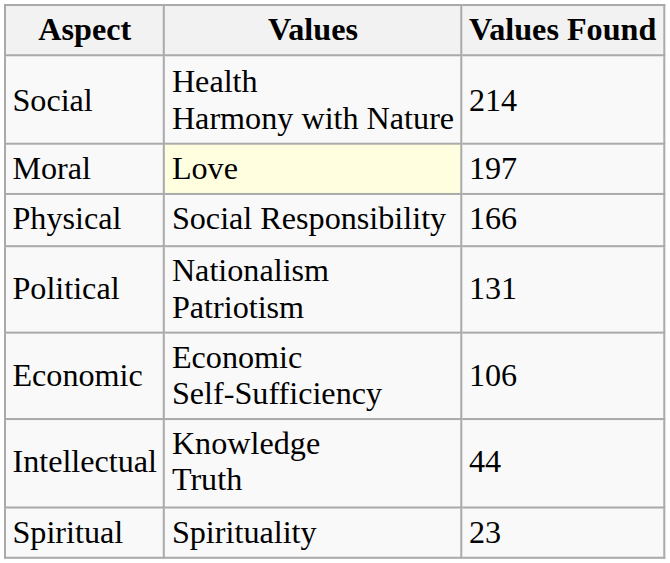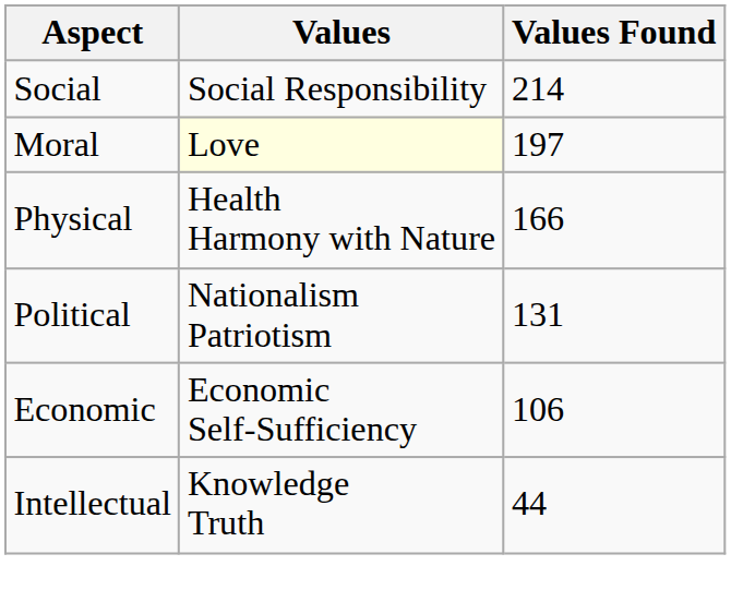Social | Values: Health Harmony with Nature -> Social Responsibility
Physical | Values: Social Responsibility -> Health Harmony with Nature
- row: Spiritual | Spirituality | 23
